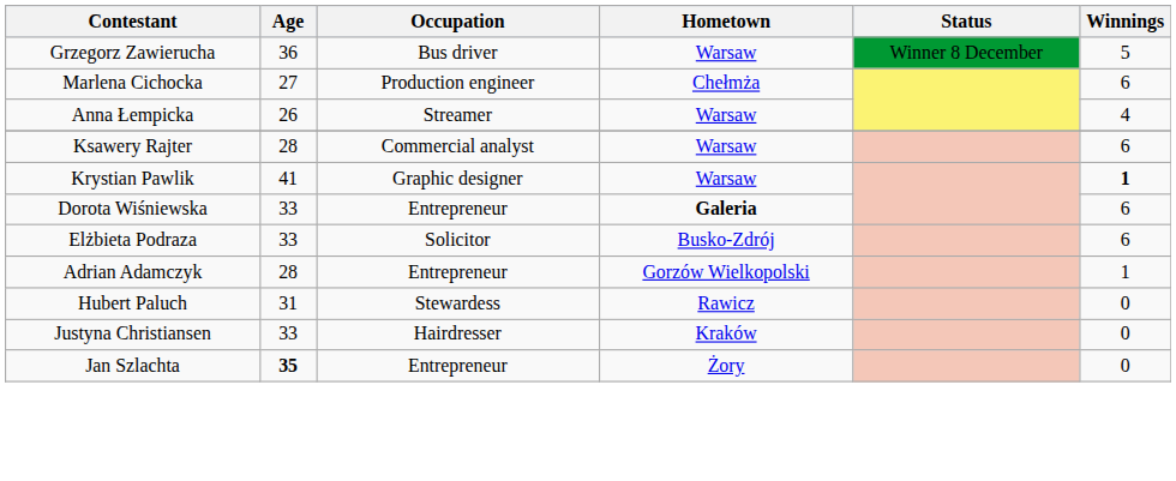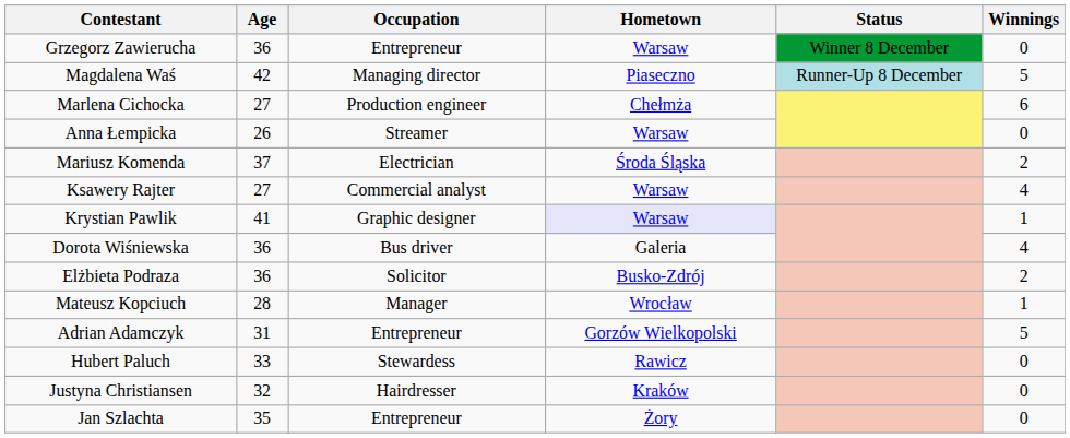Grzegorz Zawierucha | Occupation: Bus driver -> Entrepreneur
Grzegorz Zawierucha | Winnings: 5 -> 0
+ row: Magdalena Waś | 42 | Managing director | Piaseczno | Runner-Up 8 December | 5
Anna Łempicka | Winnings: 4 -> 0
+ row: Mariusz Komenda | 37 | Electrician | Środa Śląska | 2
Ksawery Rajter | Age: 28 -> 27
Ksawery Rajter | Winnings: 6 -> 4
Krystian Pawlik | Hometown: no background -> lavender background
Krystian Pawlik | Winnings: bold -> normal
Dorota Wiśniewska | Age: 33 -> 36
Dorota Wiśniewska | Occupation: Entrepreneur -> Bus driver
Dorota Wiśniewska | Hometown: bold -> normal
Dorota Wiśniewska | Winnings: 6 -> 4
Elżbieta Podraza | Age: 33 -> 36
Elżbieta Podraza | Winnings: 6 -> 2
+ row: Mateusz Kopciuch | 28 | Manager | Wrocław | 1
Adrian Adamczyk | Age: 28 -> 31
Adrian Adamczyk | Winnings: 1 -> 5
Hubert Paluch | Age: 31 -> 33
Justyna Christiansen | Age: 33 -> 32
Jan Szlachta | Age: bold -> normal
